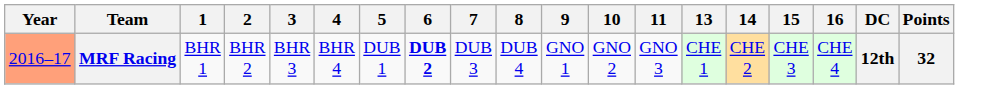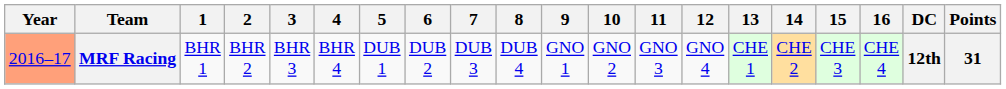+ column: 12 | GNO 4
MRF Racing | 6: bold -> normal
MRF Racing | Points: 32 -> 31
